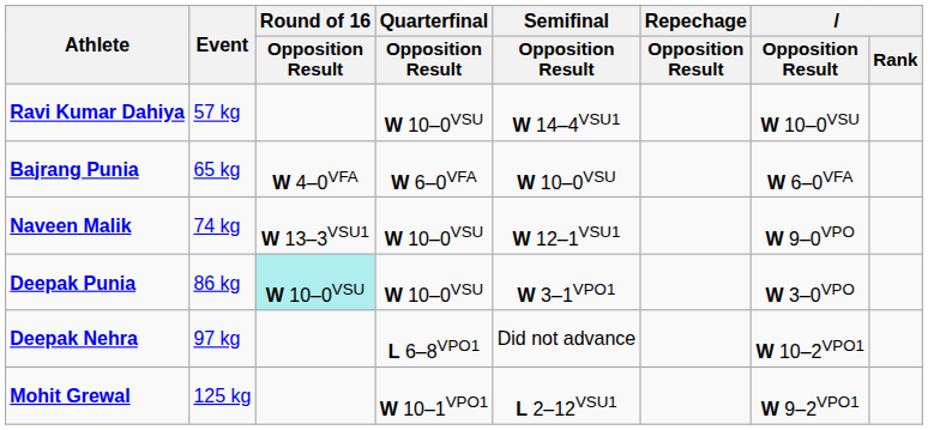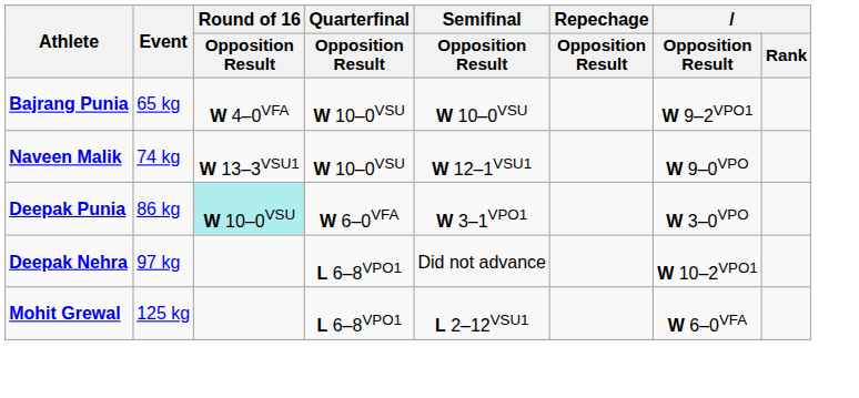- row: Ravi Kumar Dahiya | 57 kg | W 10–0VSU | W 14–4VSU1 | W 10–0VSU
Bajrang Punia | Quarterfinal / Opposition Result: W 6–0VFA -> W 10–0VSU
Bajrang Punia | Opposition Result: W 6–0VFA -> W 9–2VPO1
Deepak Punia | Quarterfinal / Opposition Result: W 10–0VSU -> W 6–0VFA
Mohit Grewal | Quarterfinal / Opposition Result: W 10–1VPO1 -> L 6–8VPO1
Mohit Grewal | Opposition Result: W 9–2VPO1 -> W 6–0VFA
